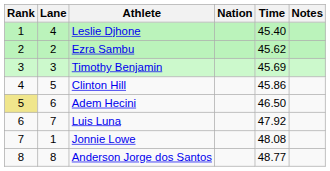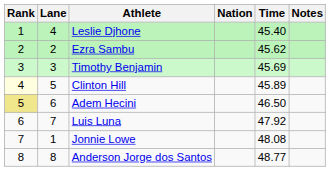Clinton Hill | Rank: no background -> lightyellow background
Clinton Hill | Time: 45.86 -> 45.89
